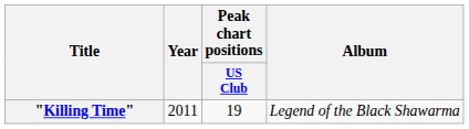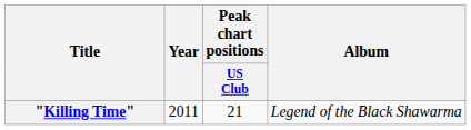"Killing Time" | Peak chart positions / US Club: 19 -> 21
